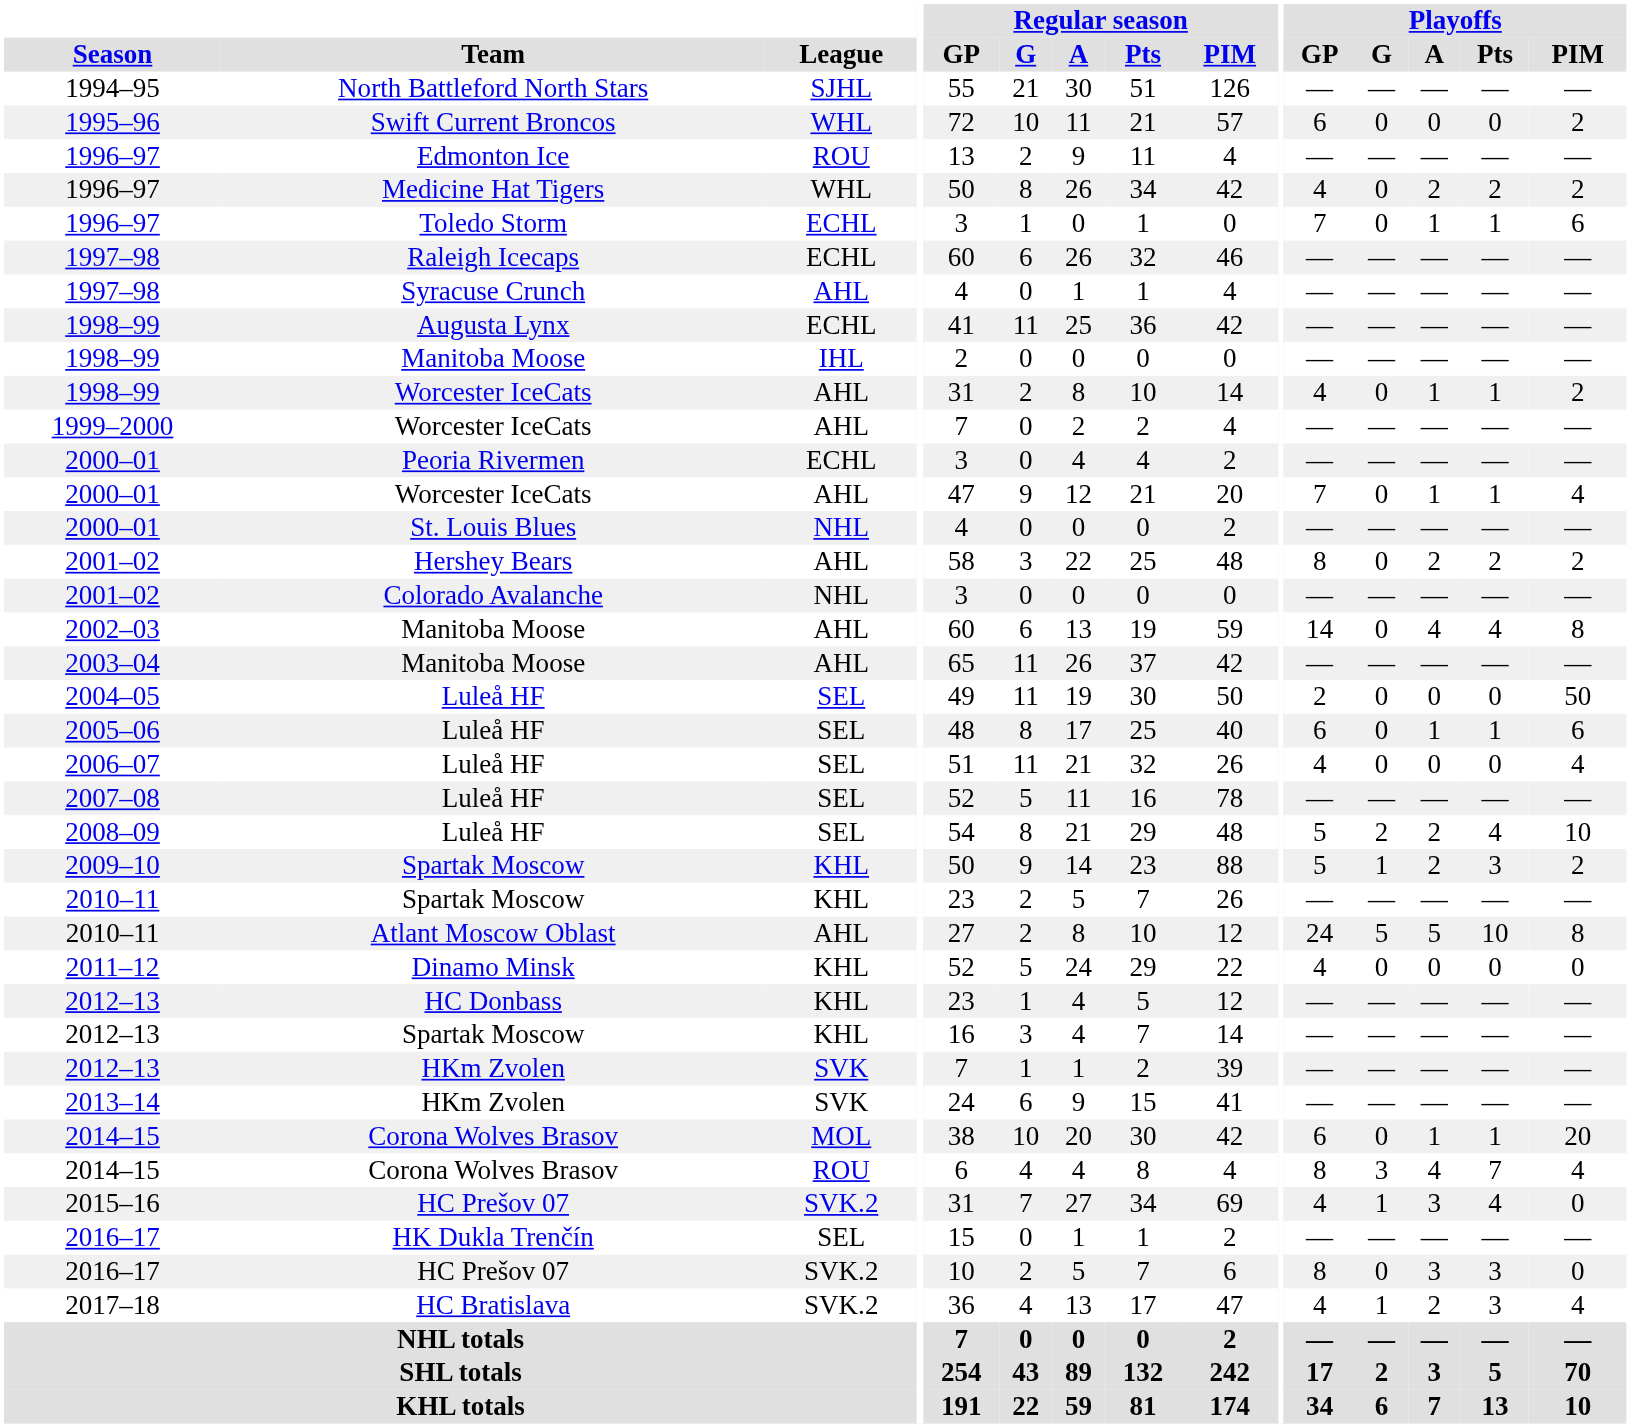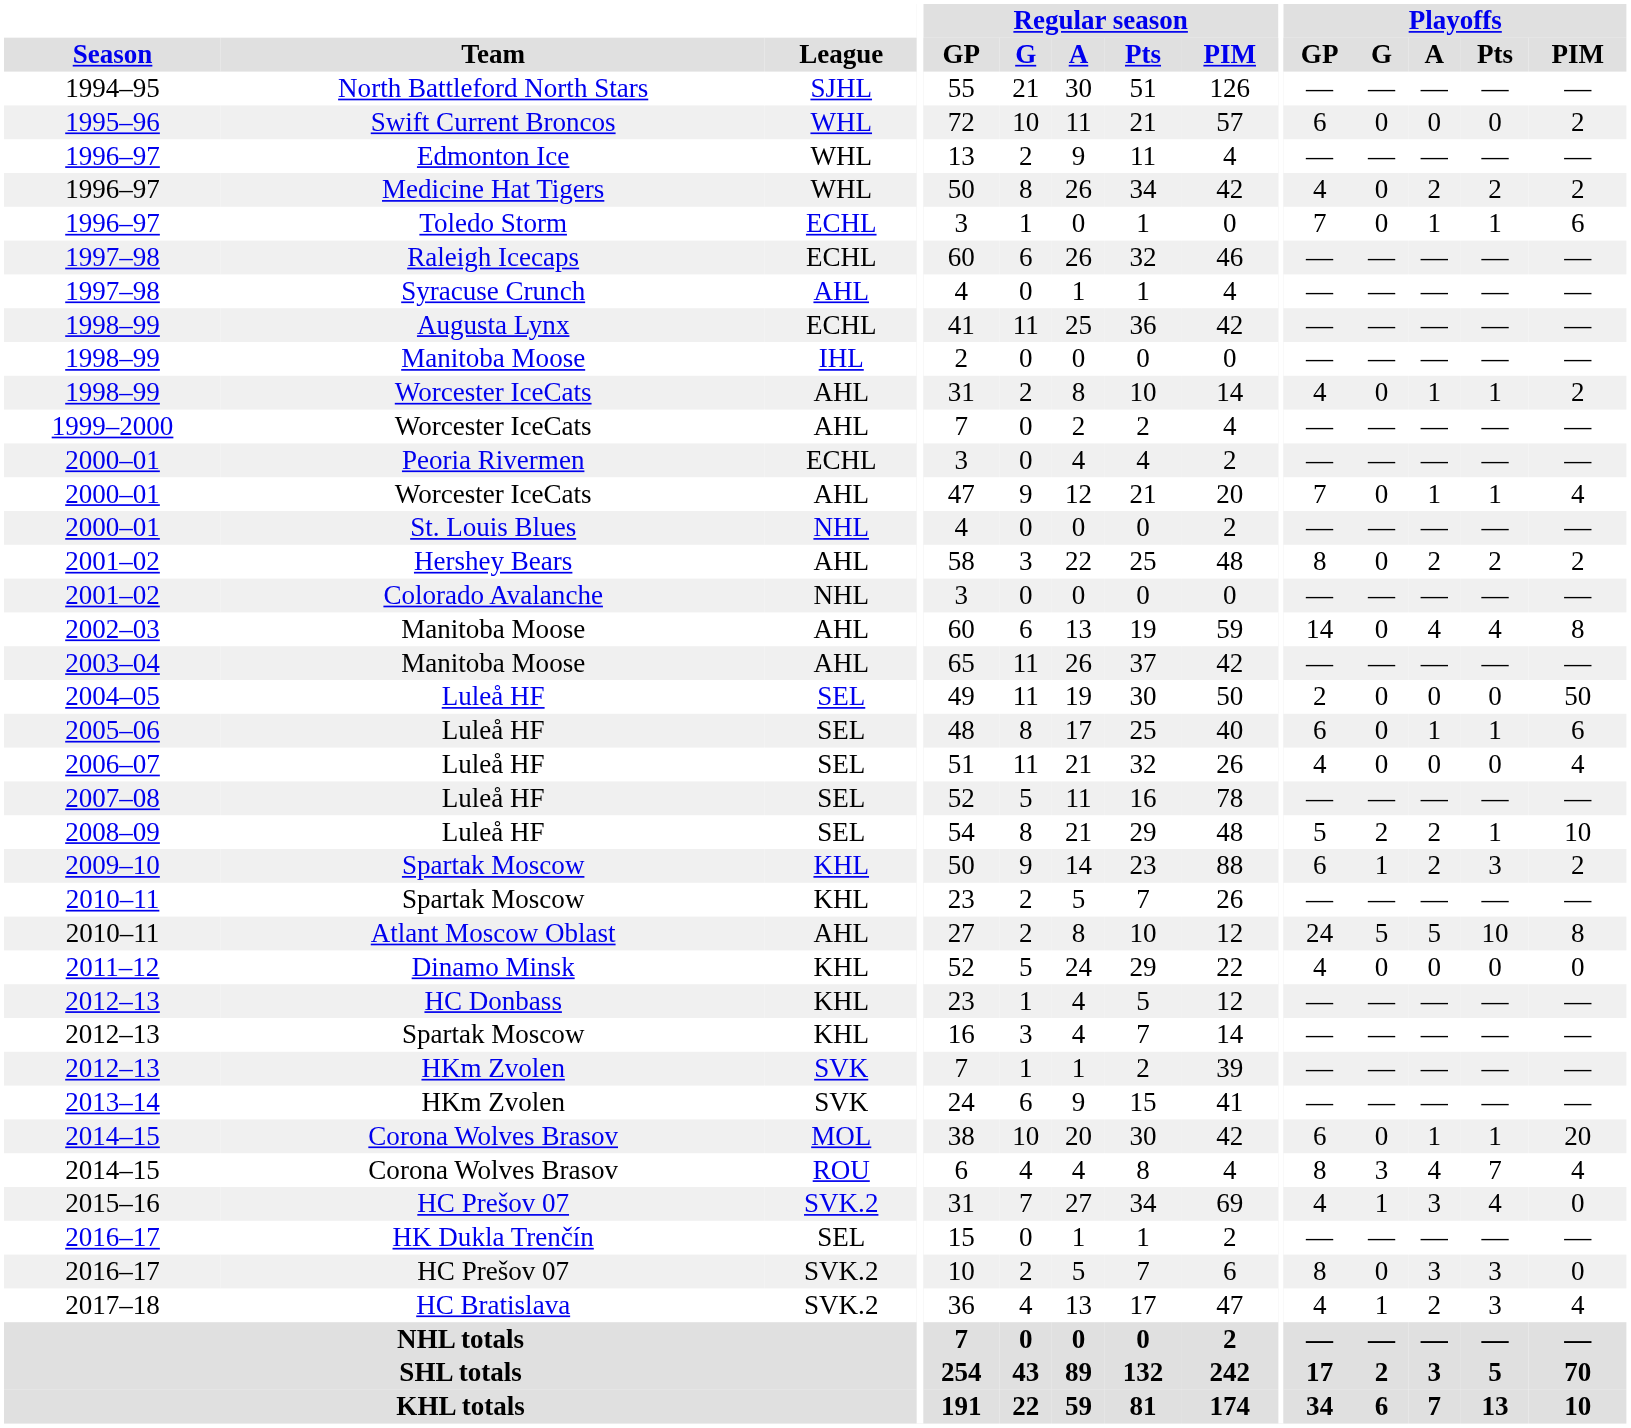1996–97 / Edmonton Ice | League: ROU -> WHL
2008–09 | Playoffs / Pts: 4 -> 1
2009–10 | Playoffs / GP: 5 -> 6
